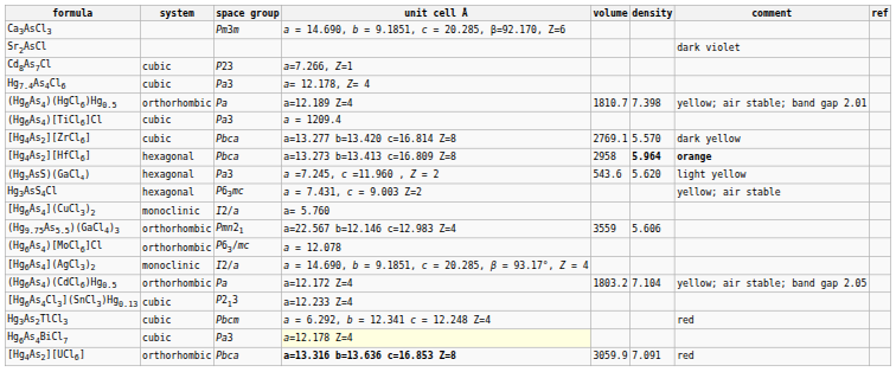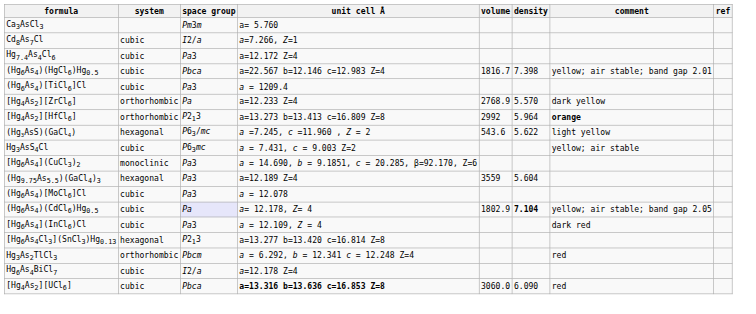Ca3AsCl3 | unit cell Å: a = 14.690, b = 9.1851, c = 20.285, β=92.170, Z=6 -> a= 5.760
- row: Sr2AsCl | dark violet
Cd8As7Cl | space group: P23 -> I2/a
Hg7.4As4Cl6 | unit cell Å: a= 12.178, Z= 4 -> a=12.172 Z=4
(Hg6As4)(HgCl6)Hg0.5 | system: orthorhombic -> cubic
(Hg6As4)(HgCl6)Hg0.5 | space group: Pa -> Pbca
(Hg6As4)(HgCl6)Hg0.5 | unit cell Å: a=12.189 Z=4 -> a=22.567 b=12.146 c=12.983 Z=4
(Hg6As4)(HgCl6)Hg0.5 | volume: 1810.7 -> 1816.7
[Hg4As2][ZrCl6] | system: cubic -> orthorhombic
[Hg4As2][ZrCl6] | space group: Pbca -> Pa
[Hg4As2][ZrCl6] | unit cell Å: a=13.277 b=13.420 c=16.814 Z=8 -> a=12.233 Z=4
[Hg4As2][ZrCl6] | volume: 2769.1 -> 2768.9
[Hg4As2][HfCl6] | system: hexagonal -> orthorhombic
[Hg4As2][HfCl6] | space group: Pbca -> P213
[Hg4As2][HfCl6] | volume: 2958 -> 2992
[Hg4As2][HfCl6] | density: bold -> normal
(Hg3AsS)(GaCl4) | space group: Pa3 -> P63/mc
(Hg3AsS)(GaCl4) | density: 5.620 -> 5.622
Hg3AsS4Cl | system: hexagonal -> cubic
[Hg6As4](CuCl3)2 | space group: I2/a -> Pa3
[Hg6As4](CuCl3)2 | unit cell Å: a= 5.760 -> a = 14.690, b = 9.1851, c = 20.285, β=92.170, Z=6
(Hg9.75As5.5)(GaCl4)3 | system: orthorhombic -> hexagonal
(Hg9.75As5.5)(GaCl4)3 | space group: Pmn21 -> Pa3
(Hg9.75As5.5)(GaCl4)3 | unit cell Å: a=22.567 b=12.146 c=12.983 Z=4 -> a=12.189 Z=4
(Hg9.75As5.5)(GaCl4)3 | density: 5.606 -> 5.604
(Hg6As4)[MoCl6]Cl | system: orthorhombic -> cubic
(Hg6As4)[MoCl6]Cl | space group: P63/mc -> Pa3
- row: [Hg6As4](AgCl3)2 | monoclinic | I2/a | a = 14.690, b = 9.1851, c = 20.285, β = 93.17°, Z = 4
(Hg6As4)(CdCl6)Hg0.5 | system: orthorhombic -> cubic
(Hg6As4)(CdCl6)Hg0.5 | space group: no background -> lavender background
(Hg6As4)(CdCl6)Hg0.5 | unit cell Å: a=12.172 Z=4 -> a= 12.178, Z= 4
(Hg6As4)(CdCl6)Hg0.5 | volume: 1803.2 -> 1802.9
(Hg6As4)(CdCl6)Hg0.5 | density: normal -> bold
+ row: [Hg6As4](InCl6)Cl | cubic | Pa3 | a = 12.109, Z = 4 | dark red
[Hg6As4Cl3](SnCl3)Hg0.13 | system: cubic -> hexagonal
[Hg6As4Cl3](SnCl3)Hg0.13 | unit cell Å: a=12.233 Z=4 -> a=13.277 b=13.420 c=16.814 Z=8
Hg3As2TlCl3 | system: cubic -> orthorhombic
Hg6As4BiCl7 | space group: Pa3 -> I2/a
Hg6As4BiCl7 | unit cell Å: lightyellow background -> no background
[Hg4As2][UCl6] | system: orthorhombic -> cubic
[Hg4As2][UCl6] | volume: 3059.9 -> 3060.0
[Hg4As2][UCl6] | density: 7.091 -> 6.090
